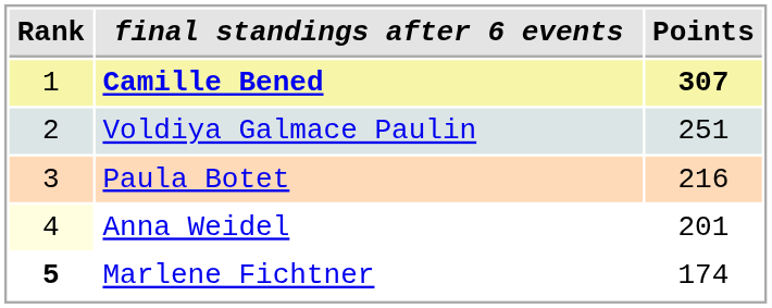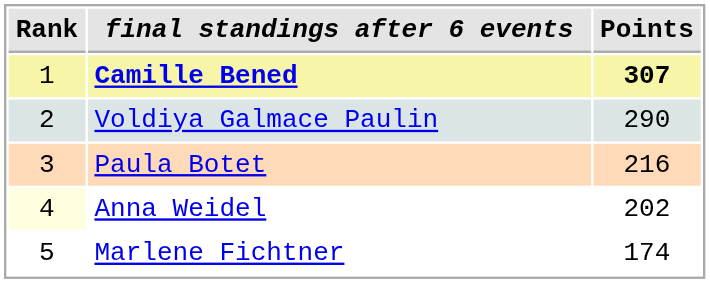Voldiya Galmace Paulin | Points: 251 -> 290
Anna Weidel | Points: 201 -> 202
Marlene Fichtner | Rank: bold -> normal
